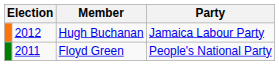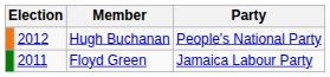Hugh Buchanan | Party: Jamaica Labour Party -> People's National Party
Floyd Green | Party: People's National Party -> Jamaica Labour Party
